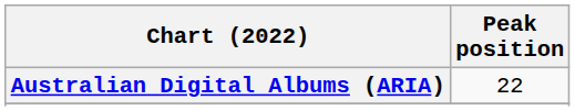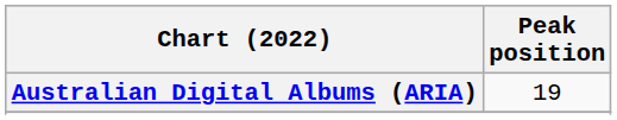Australian Digital Albums (ARIA) | Peak position: 22 -> 19
